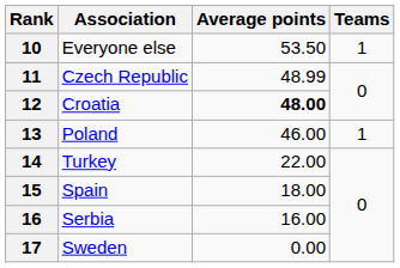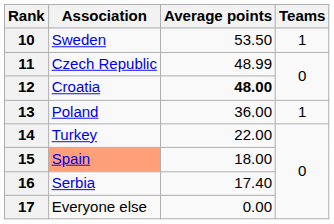10 | Association: Everyone else -> Sweden
13 | Average points: 46.00 -> 36.00
15 | Association: no background -> lightsalmon background
16 | Average points: 16.00 -> 17.40
17 | Association: Sweden -> Everyone else
